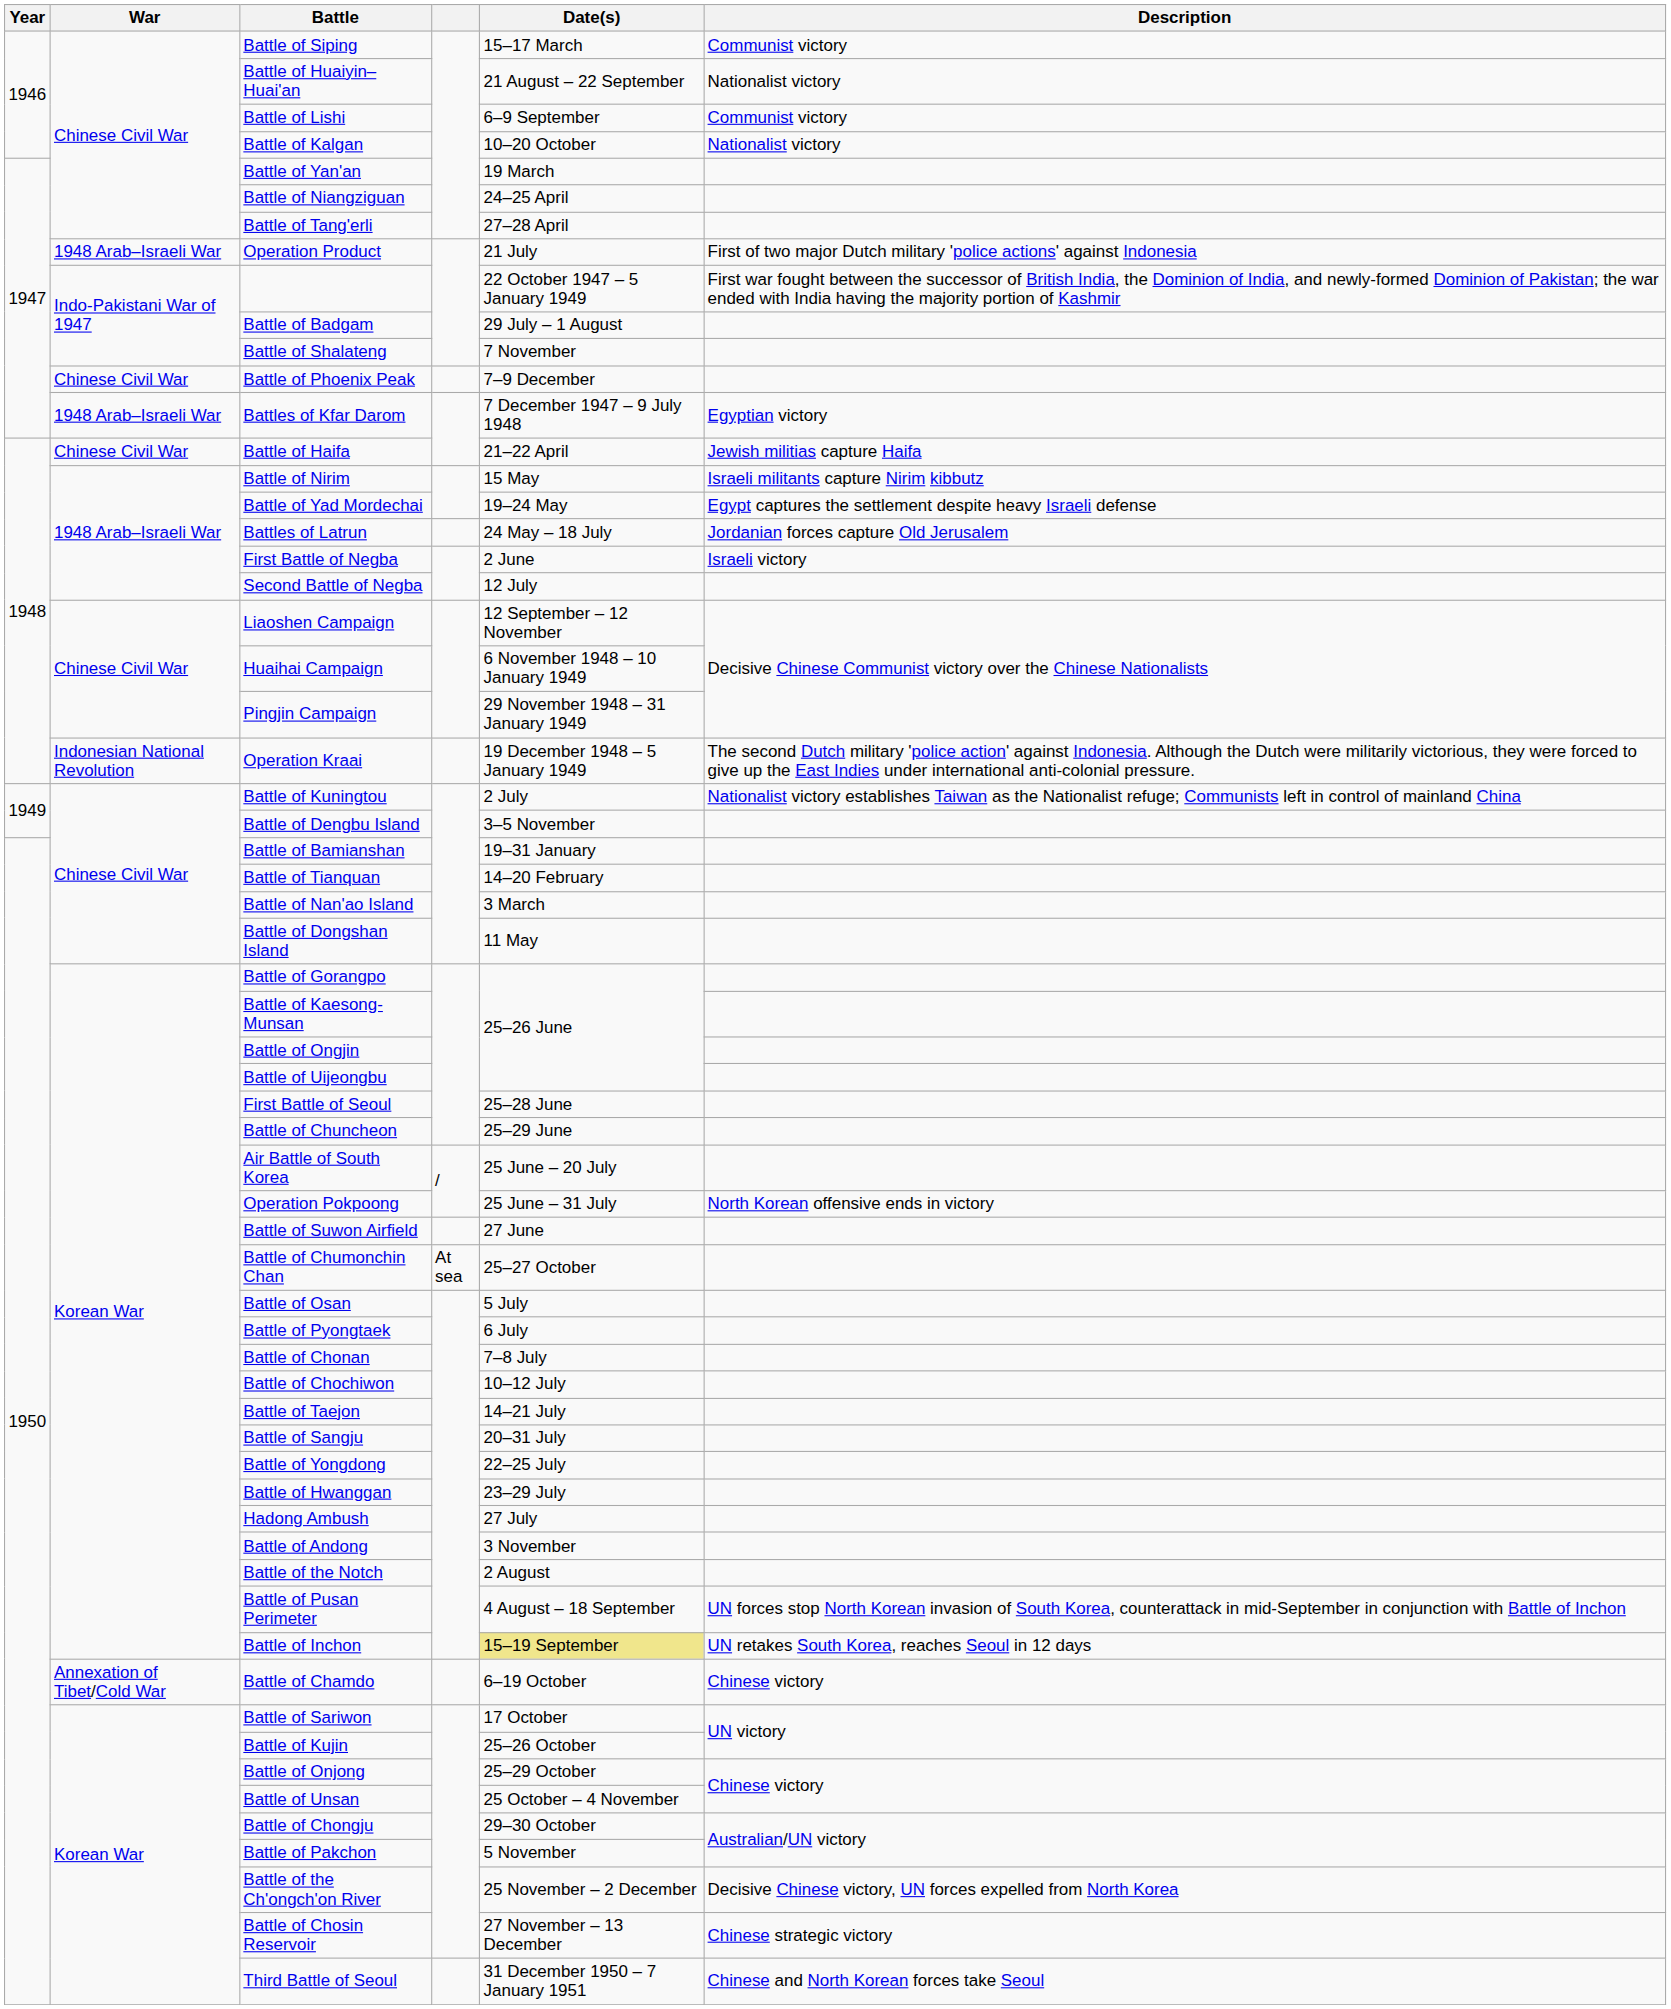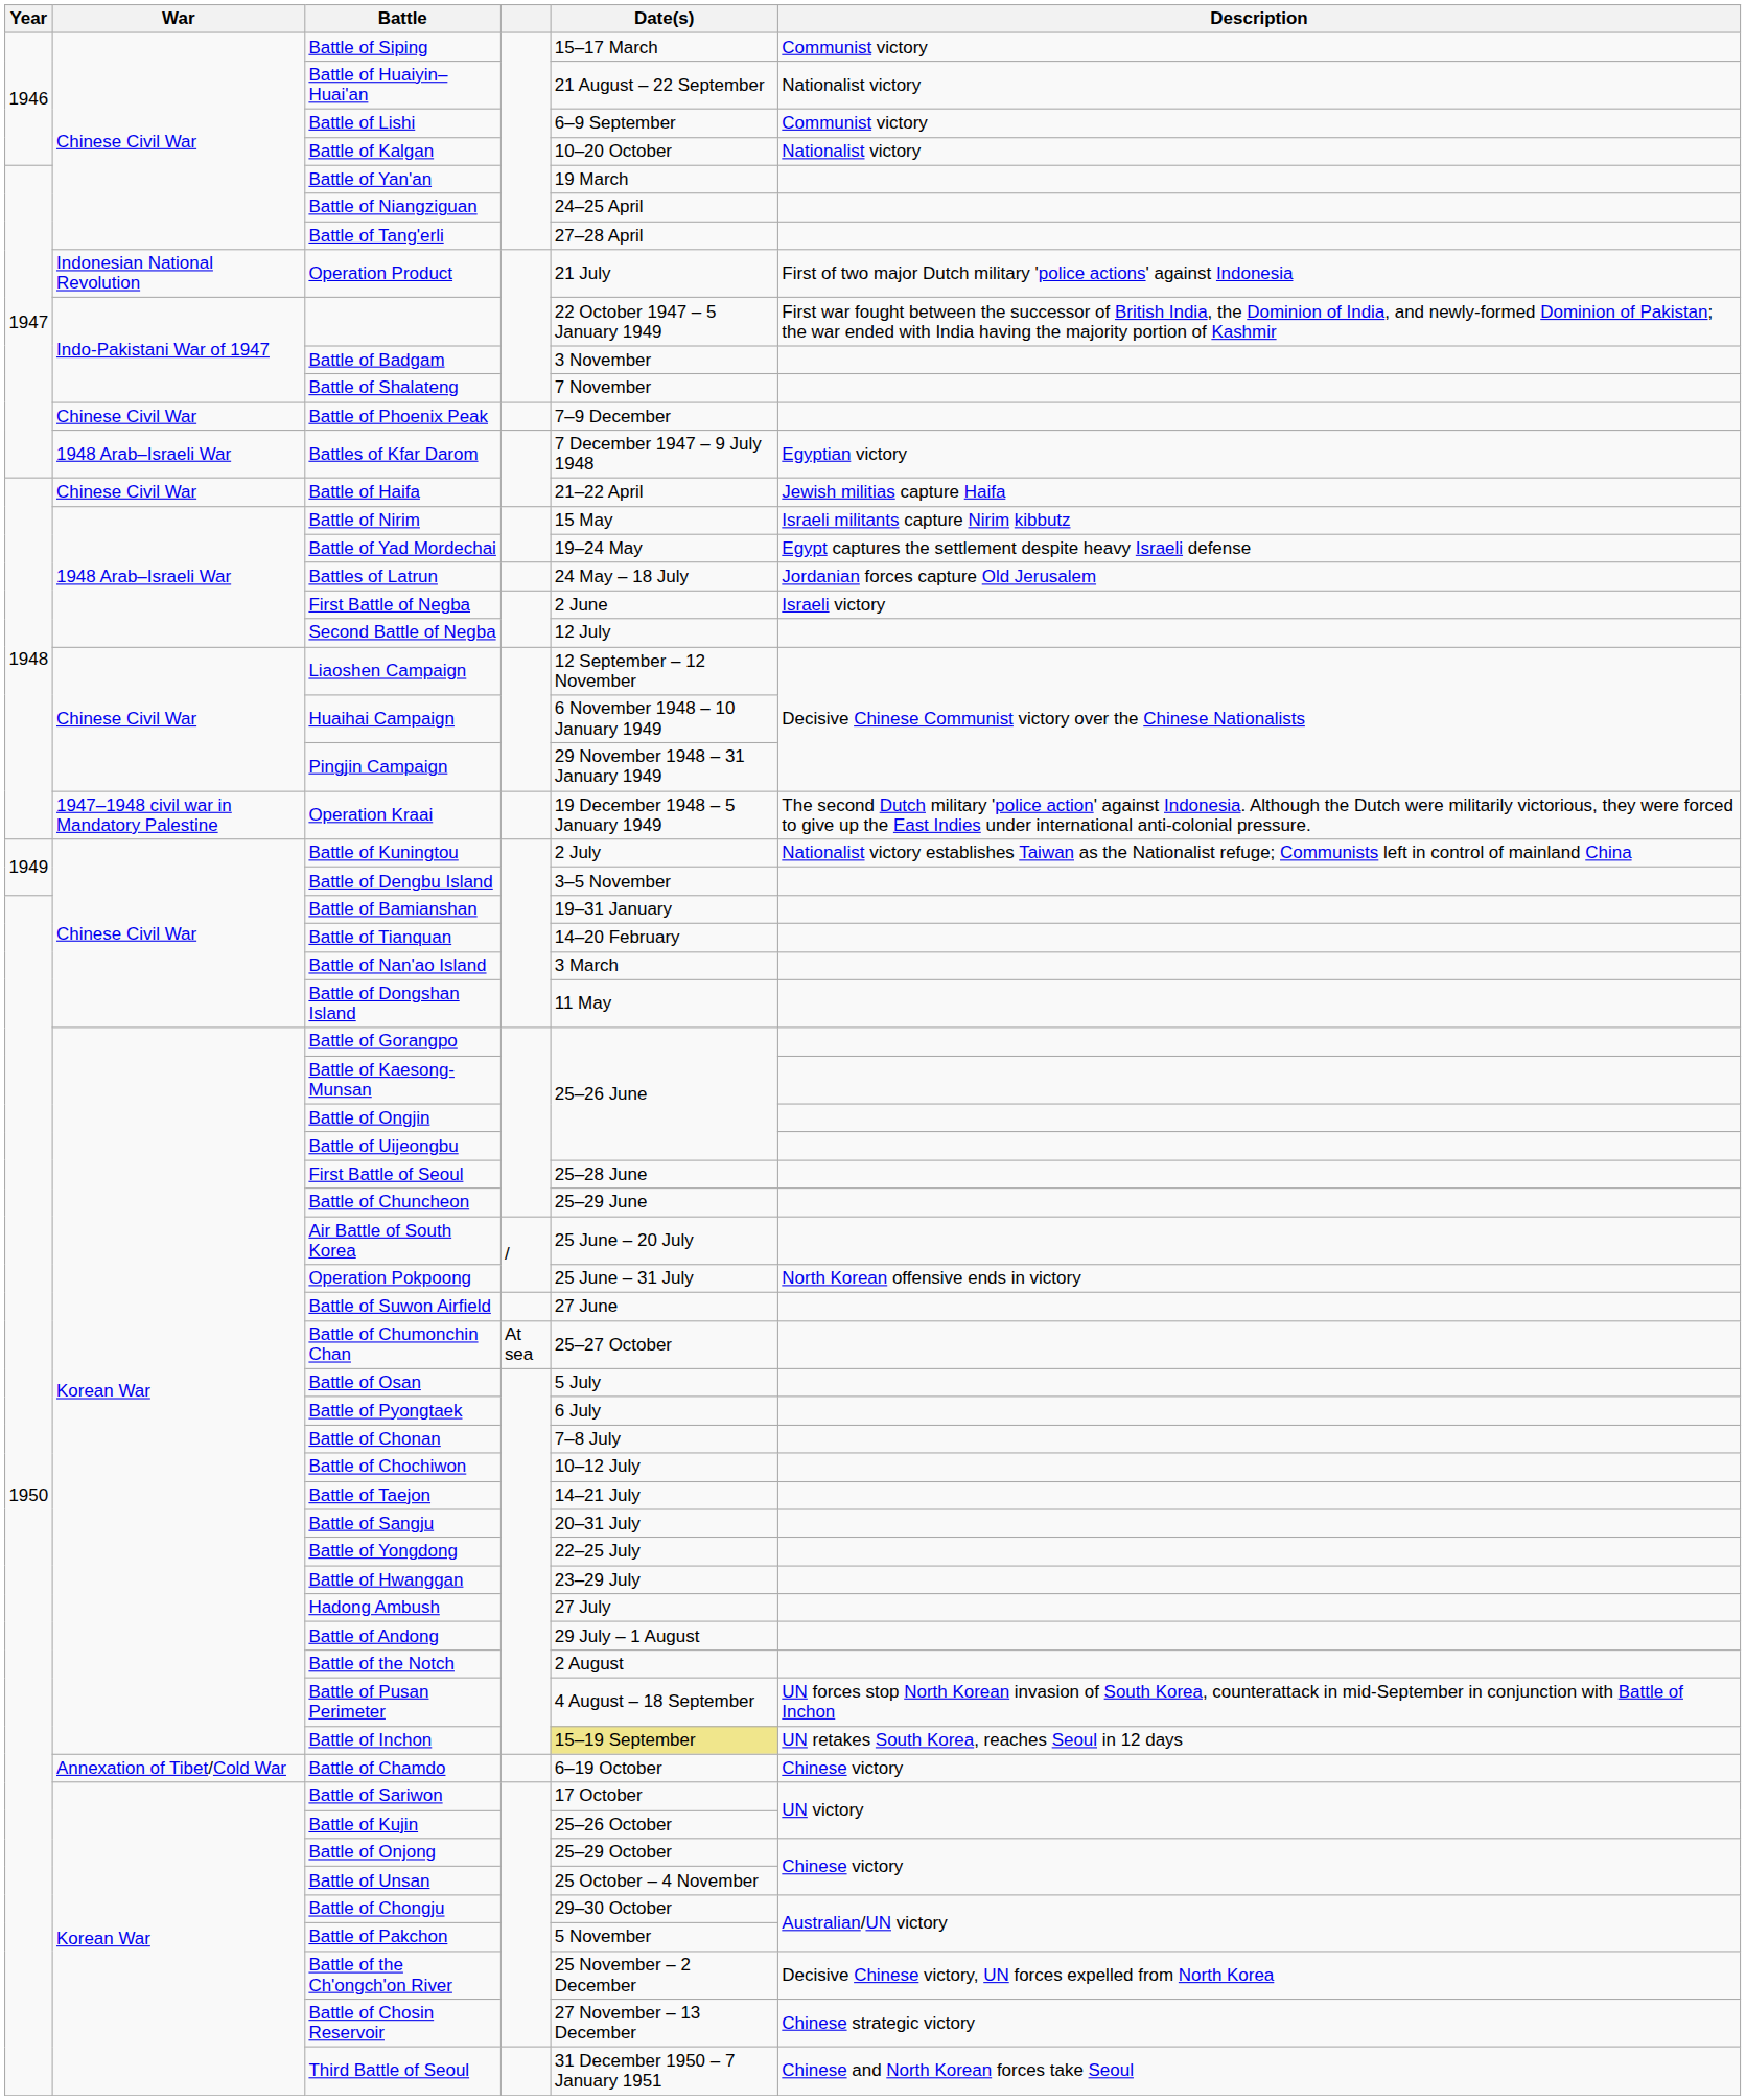Operation Product | War: 1948 Arab–Israeli War -> Indonesian National Revolution
Battle of Badgam | Date(s): 29 July – 1 August -> 3 November
Operation Kraai | War: Indonesian National Revolution -> 1947–1948 civil war in Mandatory Palestine
Battle of Andong | Date(s): 3 November -> 29 July – 1 August
